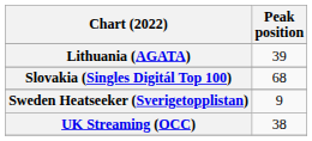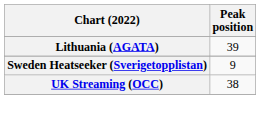- row: Slovakia (Singles Digitál Top 100) | 68
